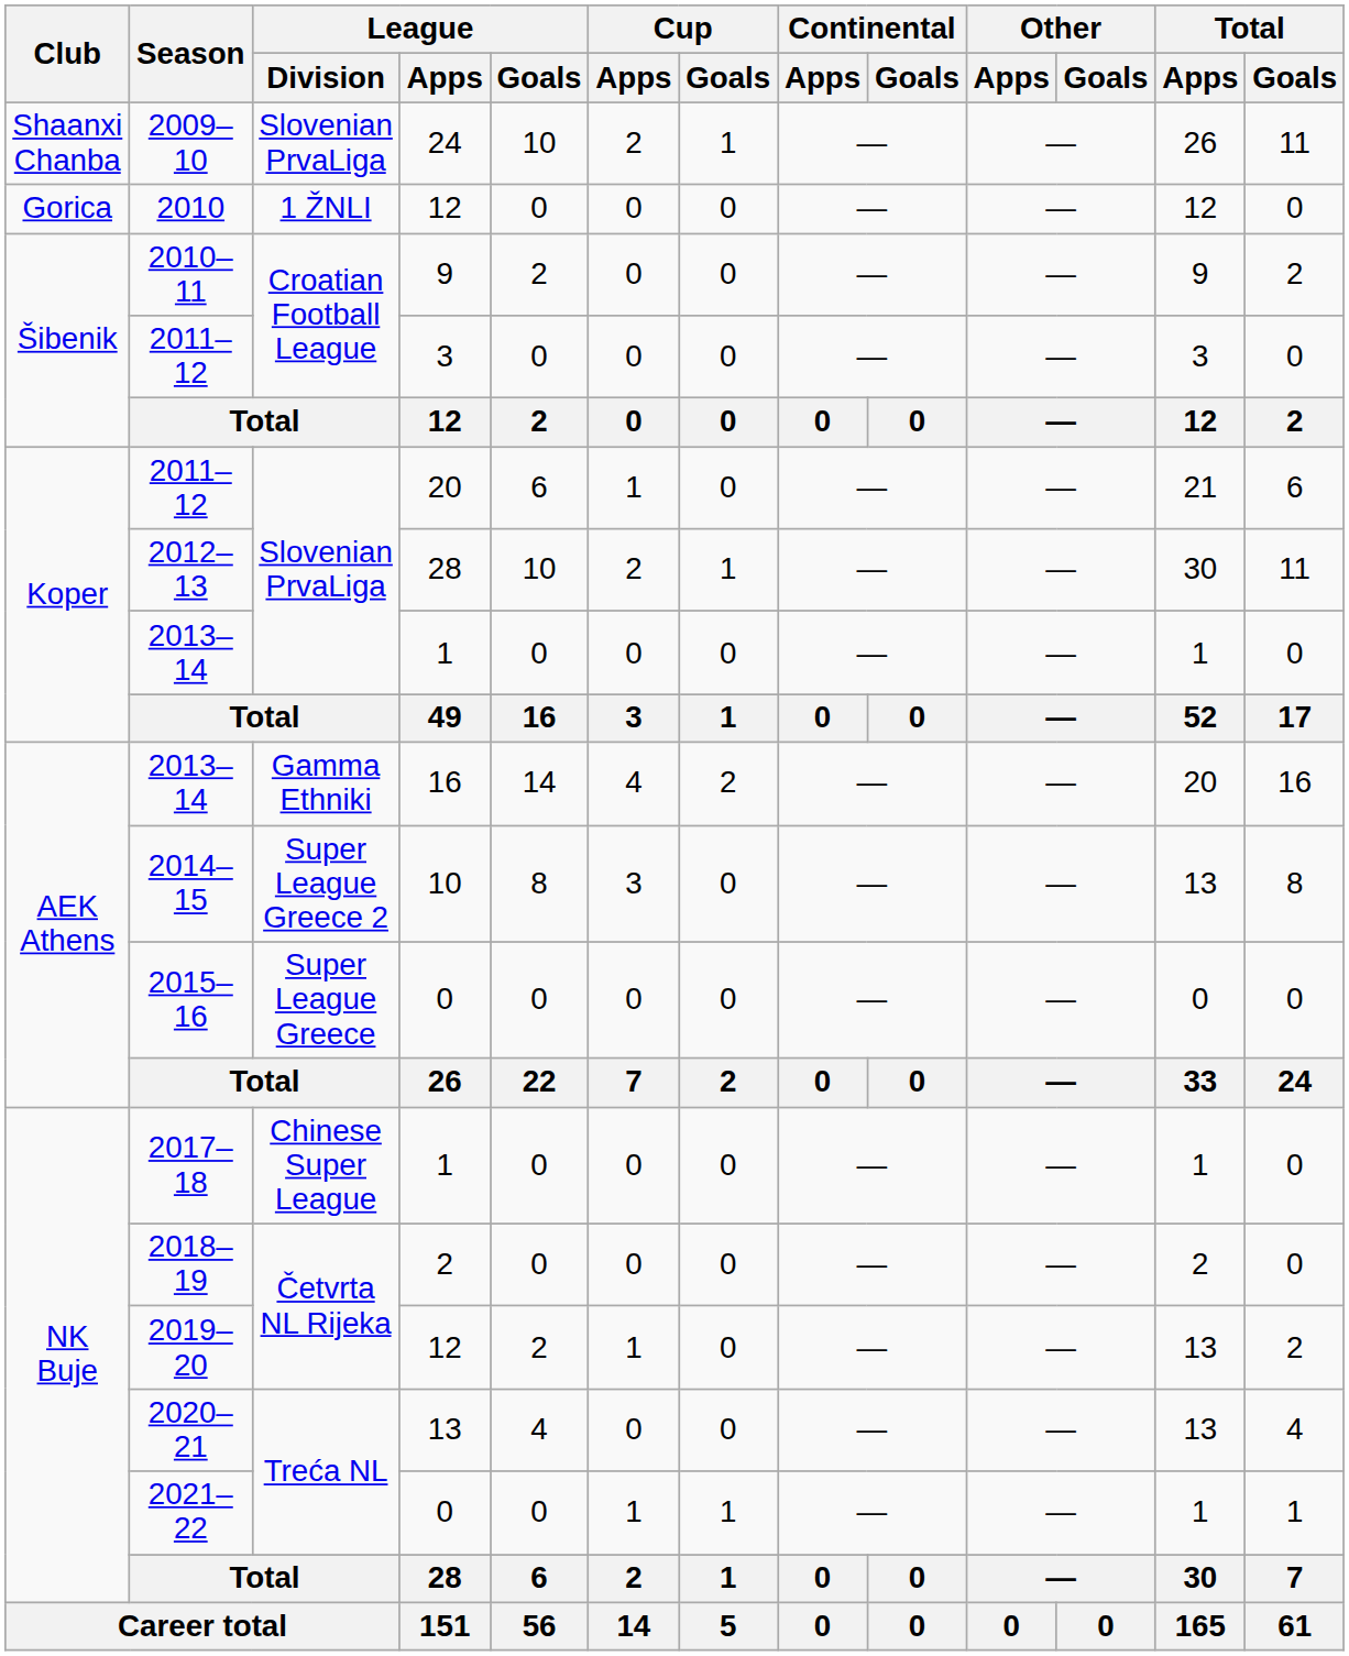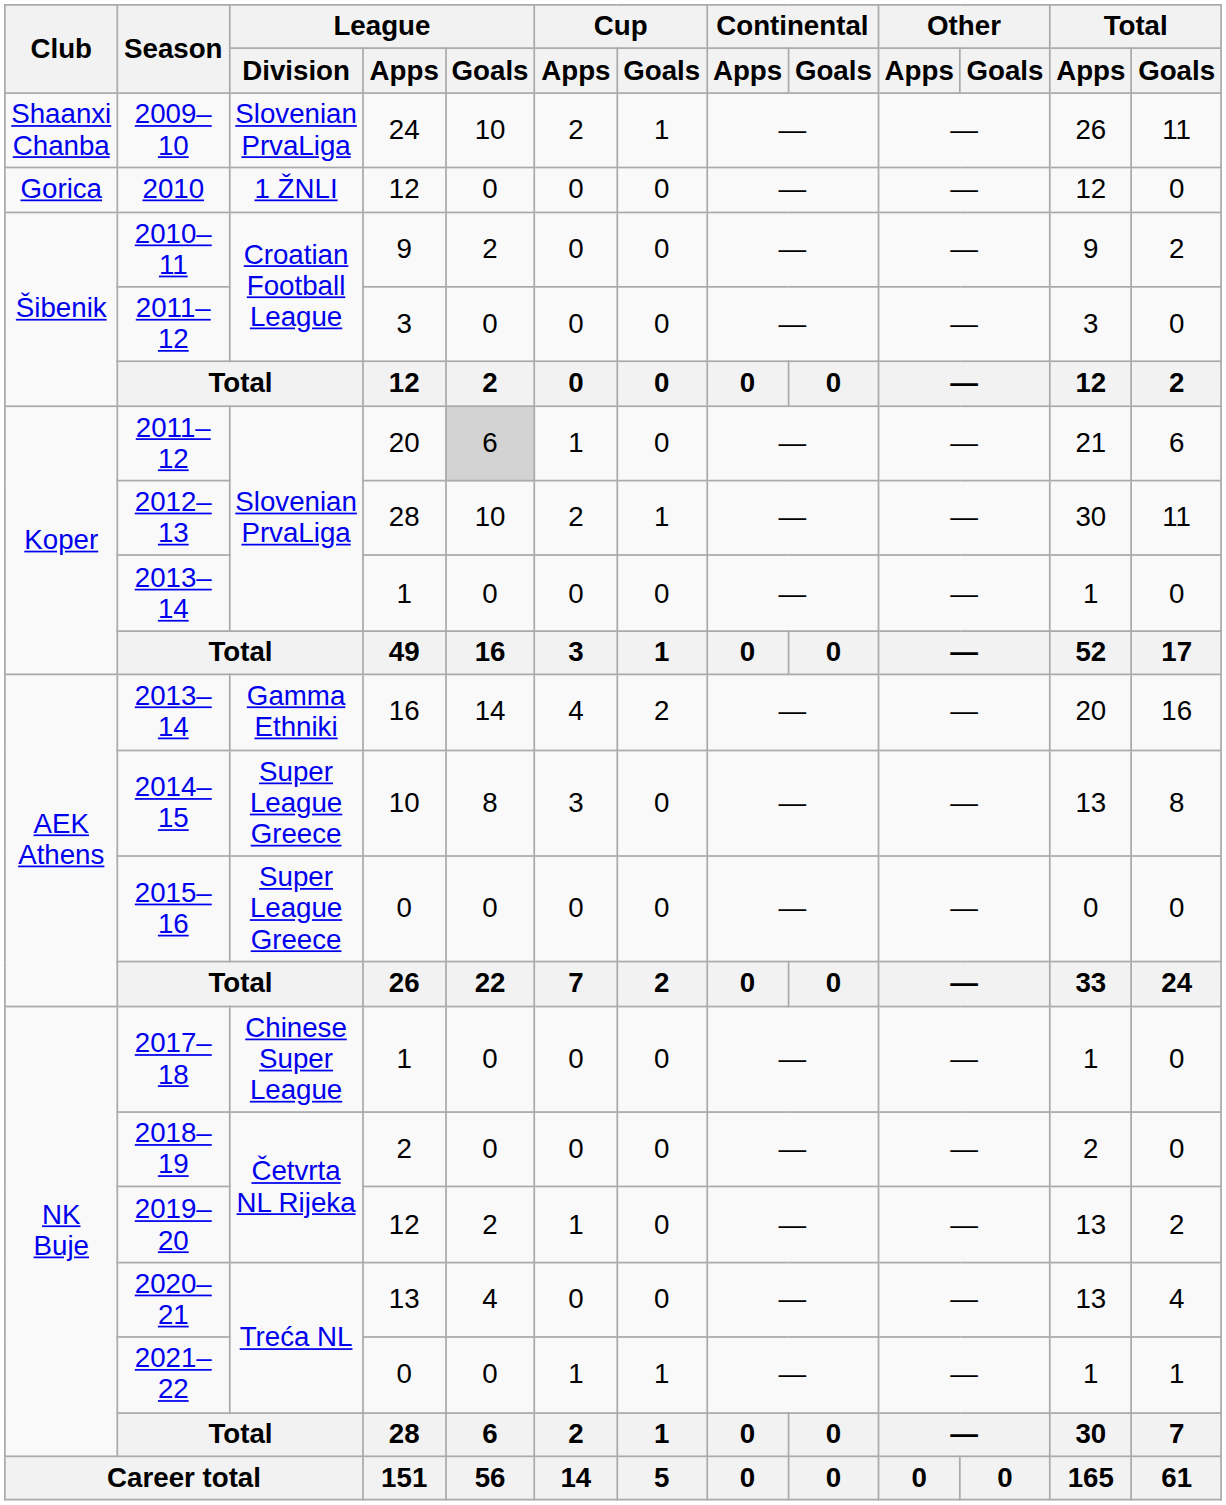2011–12 / 20 | League / Goals: no background -> lightgrey background
2014–15 | League / Division: Super League Greece 2 -> Super League Greece
